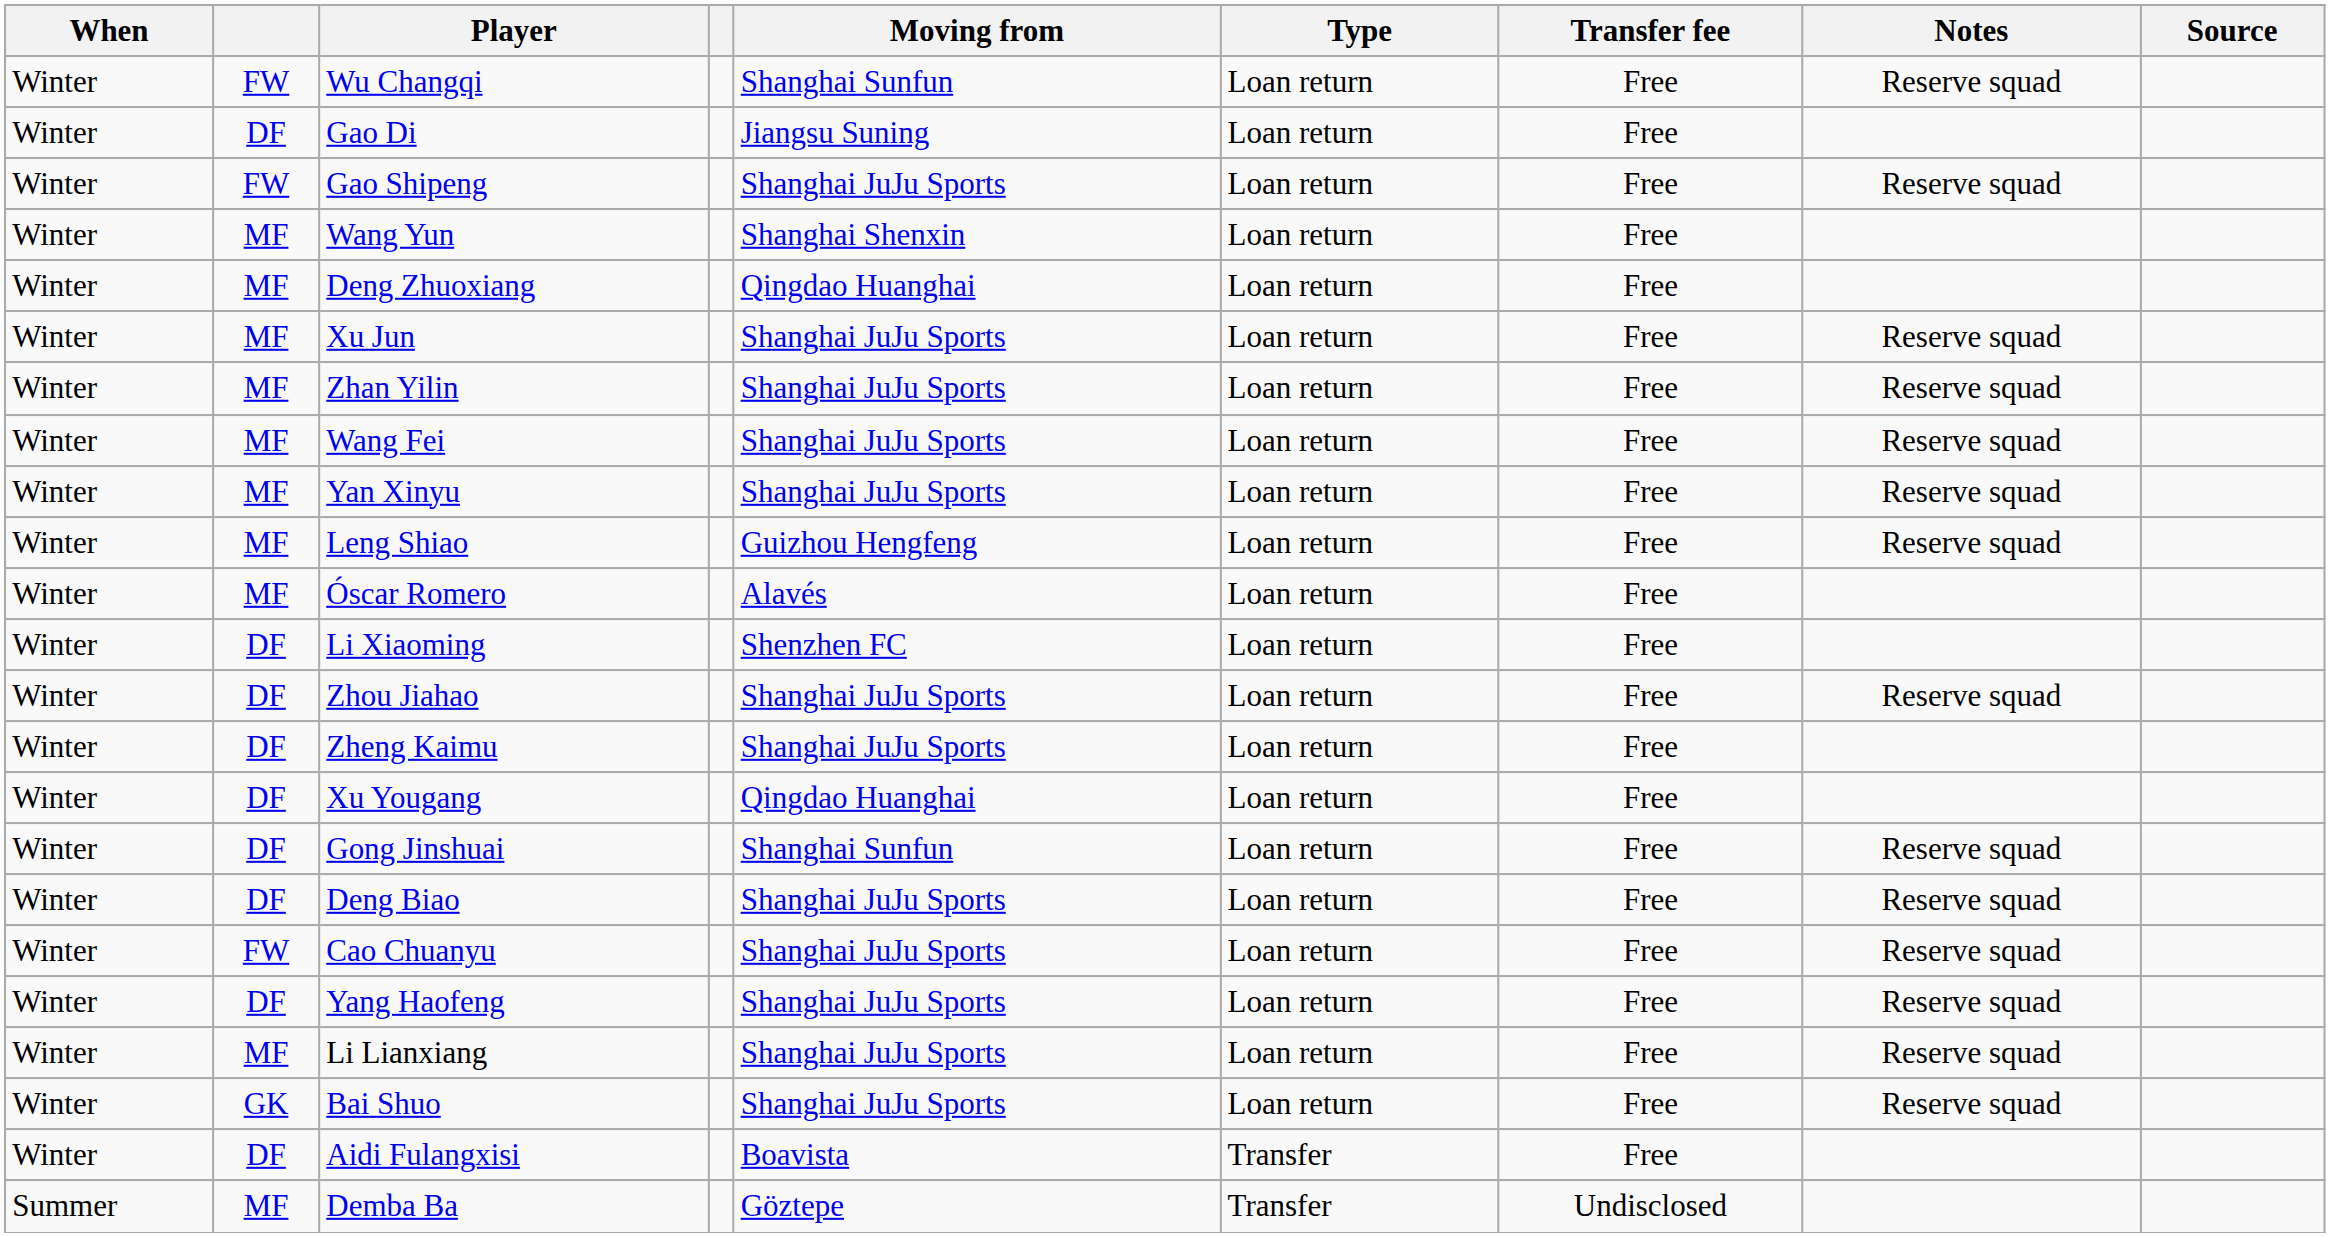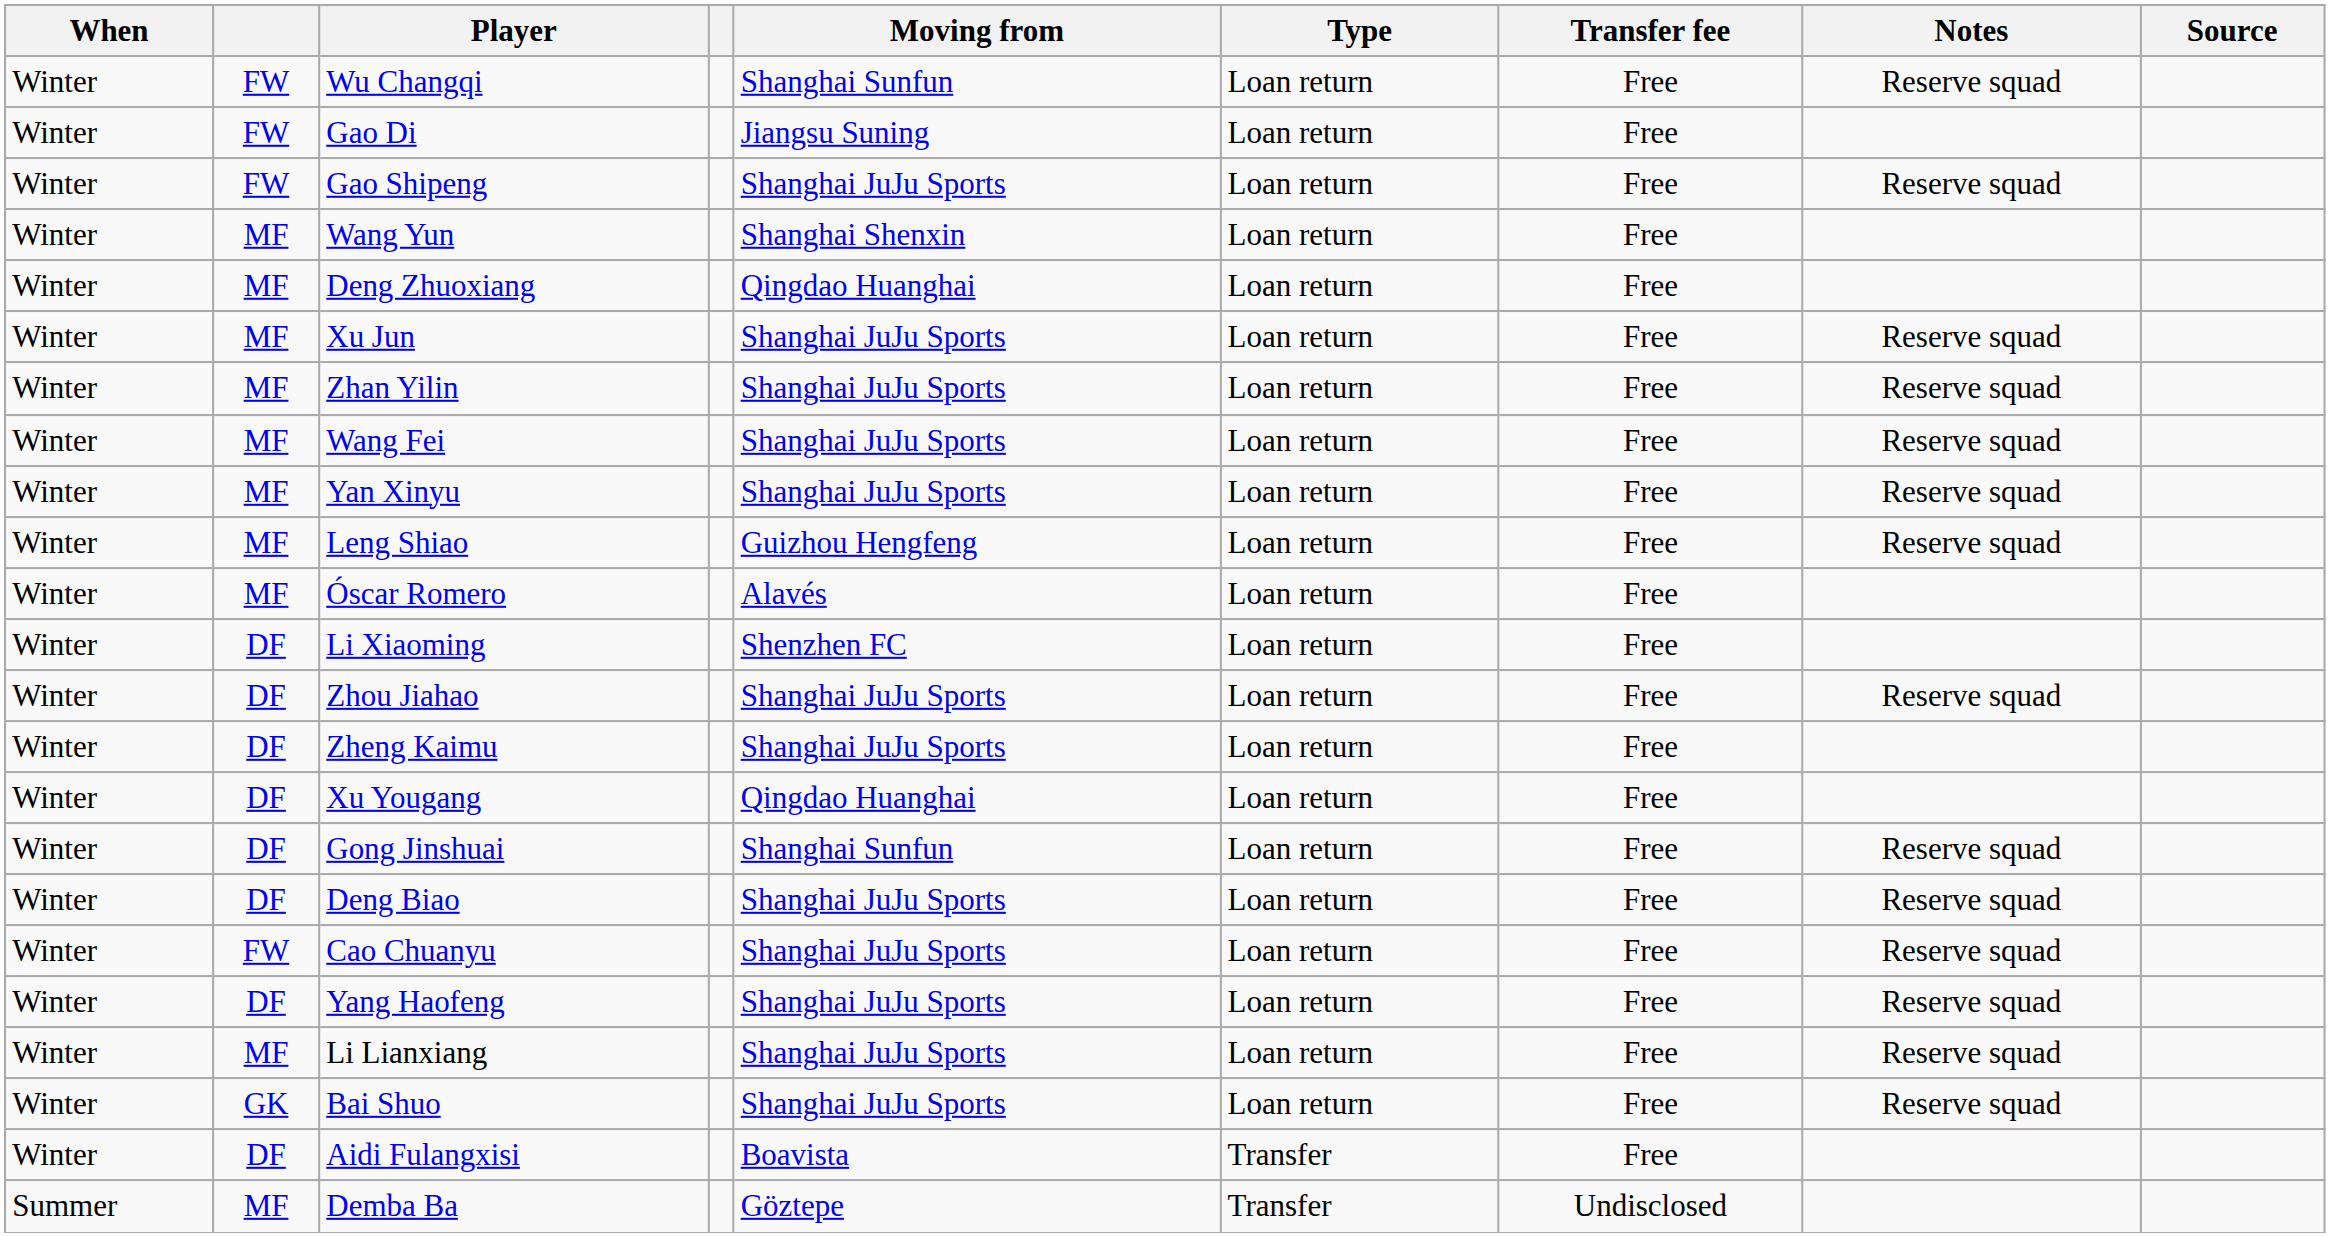Gao Di | column 2: DF -> FW
